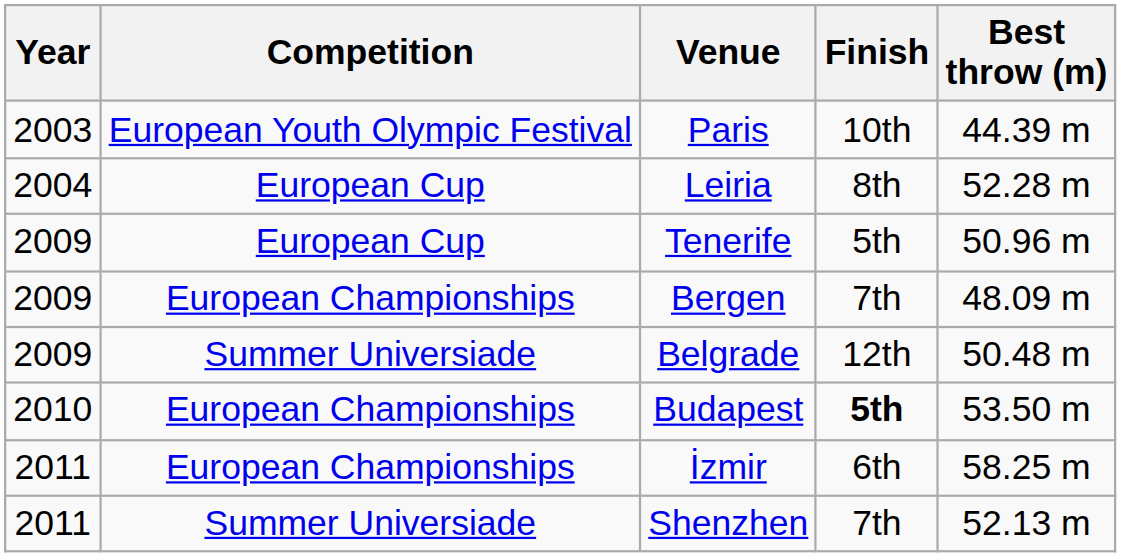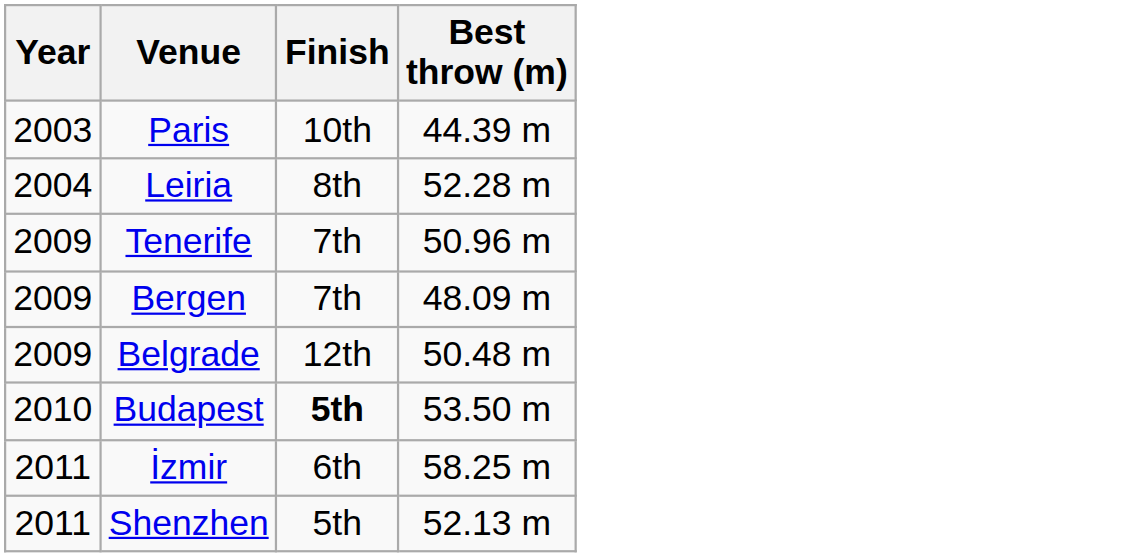- column: Competition | European Youth Olympic Festival | European Cup | European Cup | European Championships | Summer Universiade | European Championships | European Championships | Summer Universiade
Tenerife | Finish: 5th -> 7th
Shenzhen | Finish: 7th -> 5th
